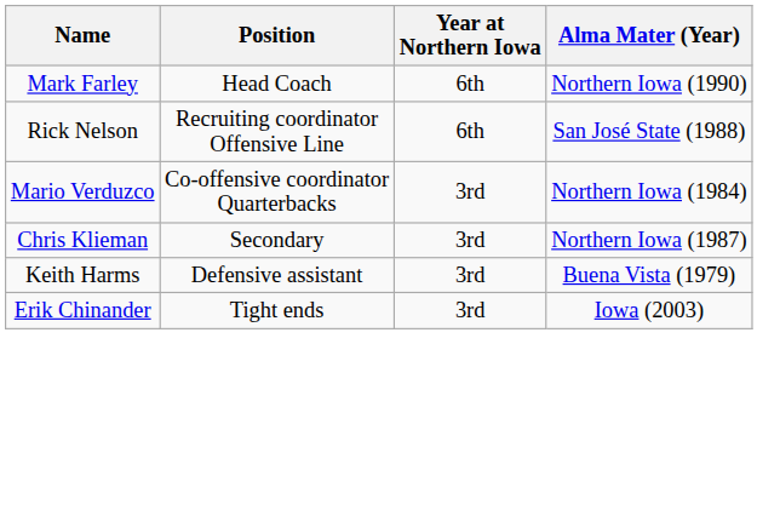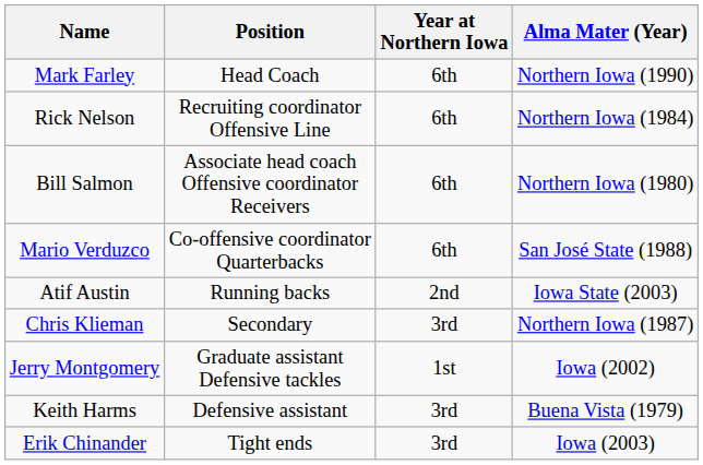Rick Nelson | Alma Mater (Year): San José State (1988) -> Northern Iowa (1984)
+ row: Bill Salmon | Associate head coach Offensive coordinator Receivers | 6th | Northern Iowa (1980)
Mario Verduzco | Year at Northern Iowa: 3rd -> 6th
Mario Verduzco | Alma Mater (Year): Northern Iowa (1984) -> San José State (1988)
+ row: Atif Austin | Running backs | 2nd | Iowa State (2003)
+ row: Jerry Montgomery | Graduate assistant Defensive tackles | 1st | Iowa (2002)
